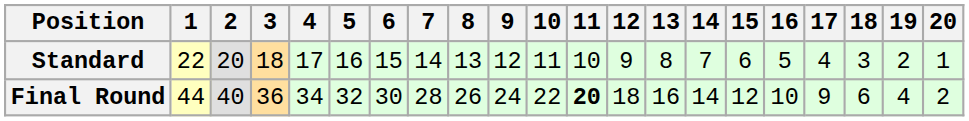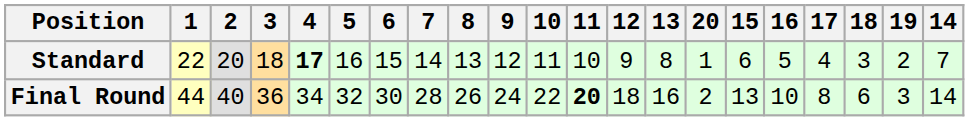columns swapped: 14 <-> 20
Standard | 4: normal -> bold
Final Round | 15: 12 -> 13
Final Round | 17: 9 -> 8
Final Round | 19: 4 -> 3
